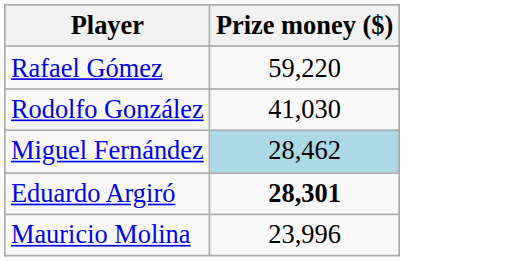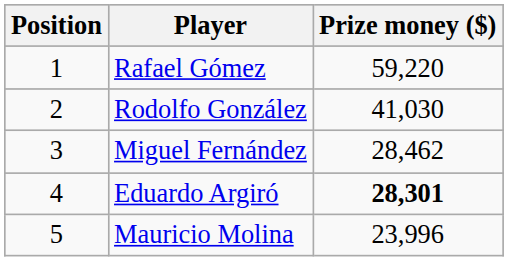+ column: Position | 1 | 2 | 3 | 4 | 5
Miguel Fernández | Prize money ($): lightblue background -> no background
